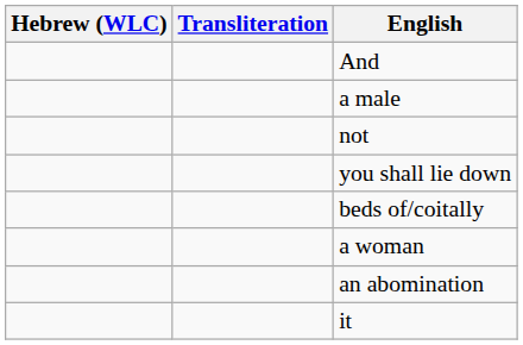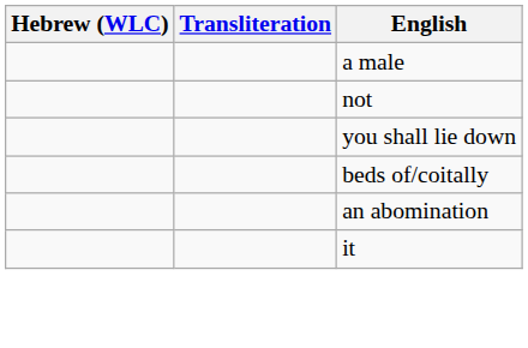- row: And
- row: a woman
